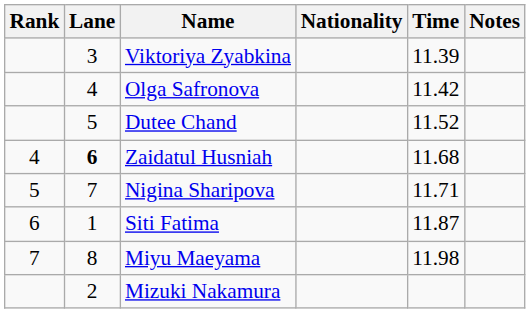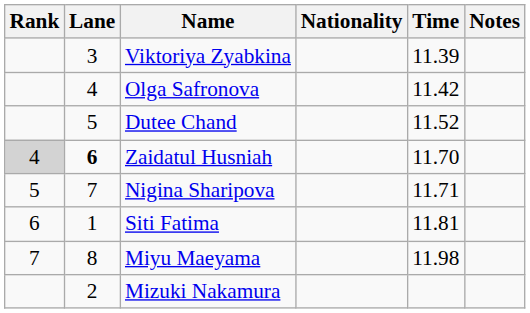Zaidatul Husniah | Rank: no background -> lightgrey background
Zaidatul Husniah | Time: 11.68 -> 11.70
Siti Fatima | Time: 11.87 -> 11.81
